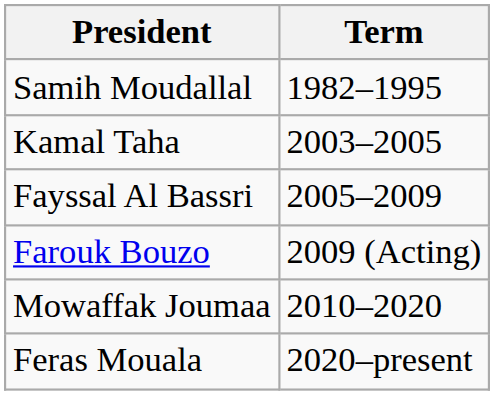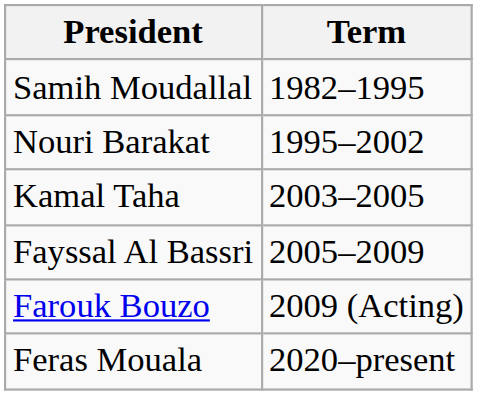+ row: Nouri Barakat | 1995–2002
- row: Mowaffak Joumaa | 2010–2020
